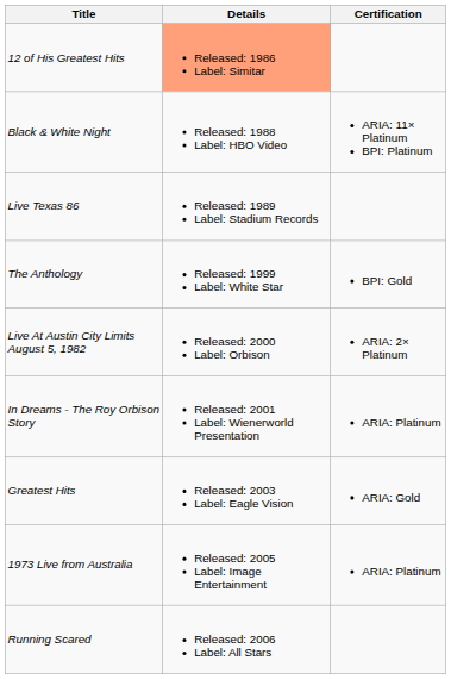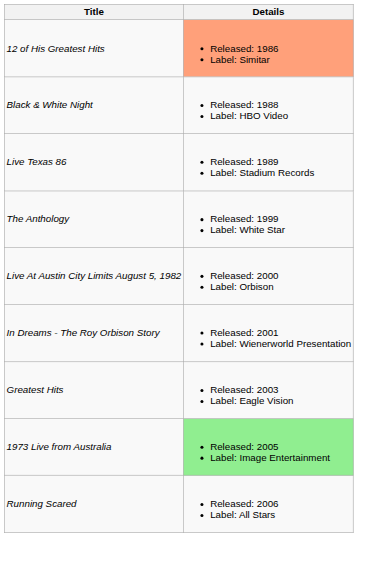- column: Certification | ARIA: 11× Platinum BPI: Platinum | BPI: Gold | ARIA: 2× Platinum | ARIA: Platinum | ARIA: Gold | ARIA: Platinum
1973 Live from Australia | Details: no background -> lightgreen background
